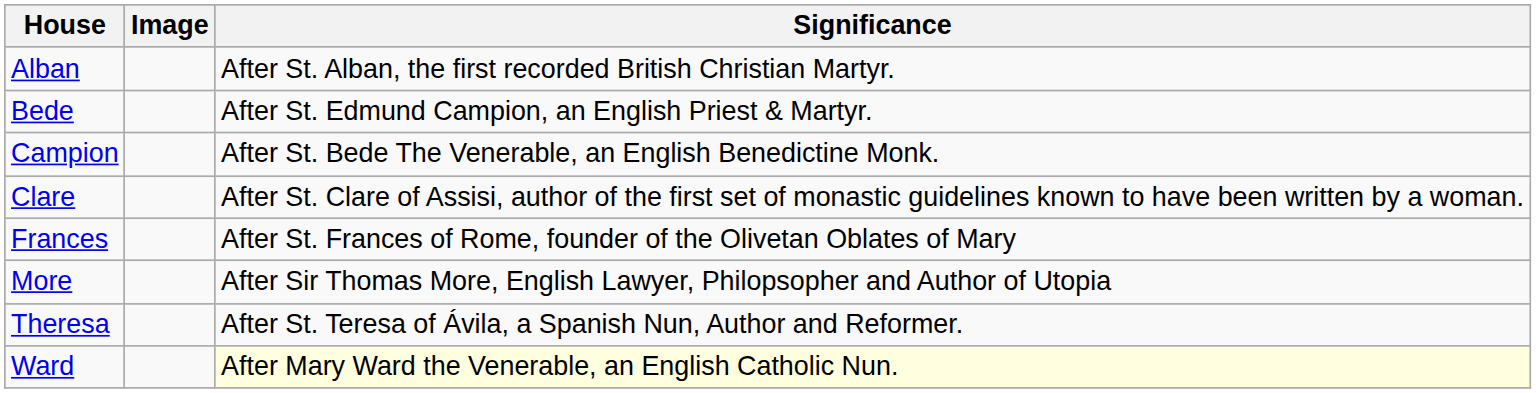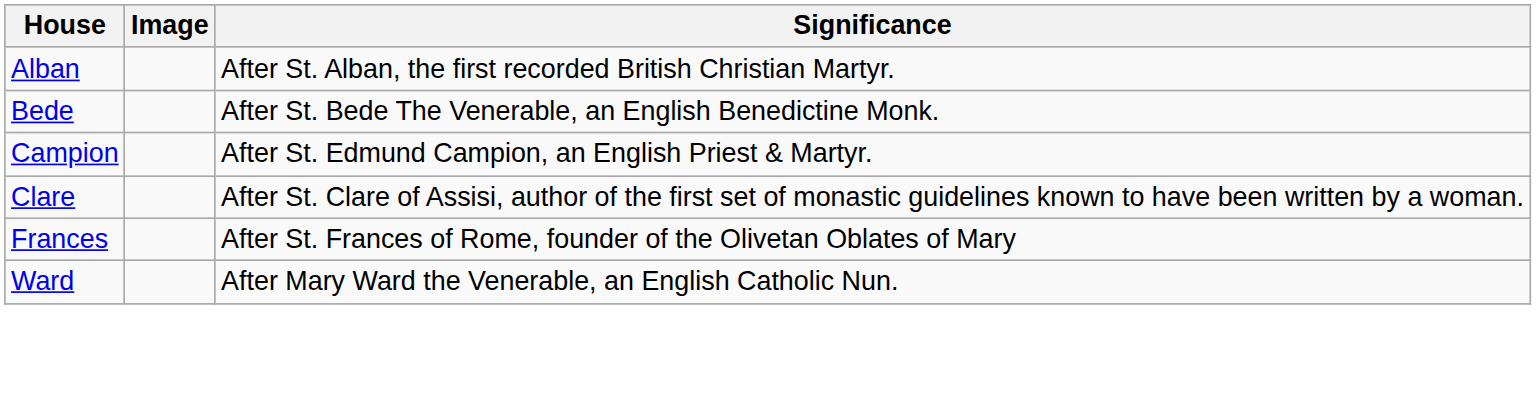Bede | Significance: After St. Edmund Campion, an English Priest & Martyr. -> After St. Bede The Venerable, an English Benedictine Monk.
Campion | Significance: After St. Bede The Venerable, an English Benedictine Monk. -> After St. Edmund Campion, an English Priest & Martyr.
- row: More | After Sir Thomas More, English Lawyer, Philopsopher and Author of Utopia
- row: Theresa | After St. Teresa of Ávila, a Spanish Nun, Author and Reformer.
Ward | Significance: lightyellow background -> no background
